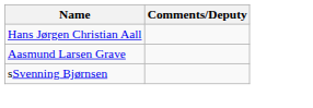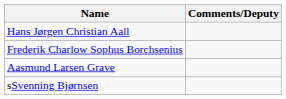+ row: Frederik Charlow Sophus Borchsenius
